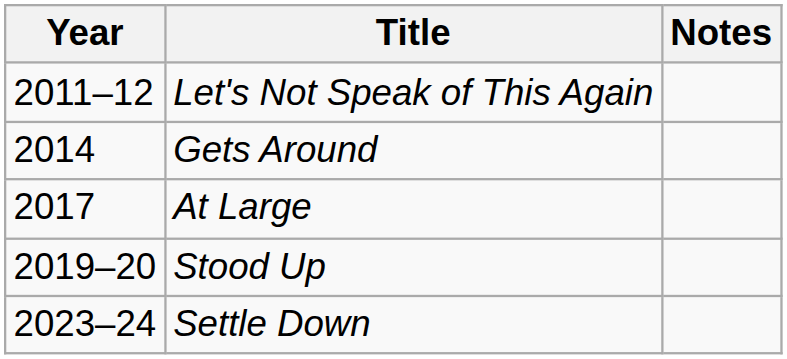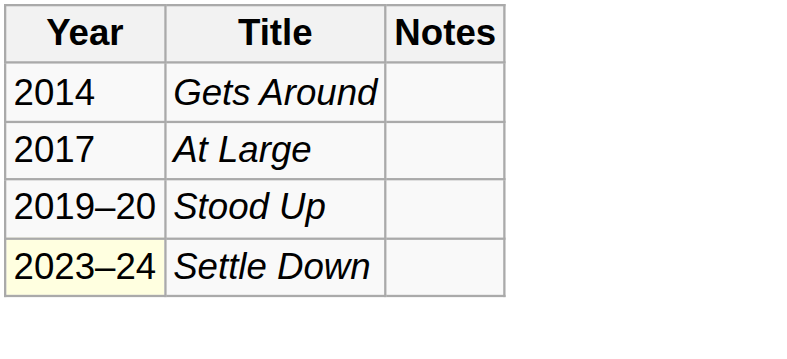- row: 2011–12 | Let's Not Speak of This Again
Settle Down | Year: no background -> lightyellow background
